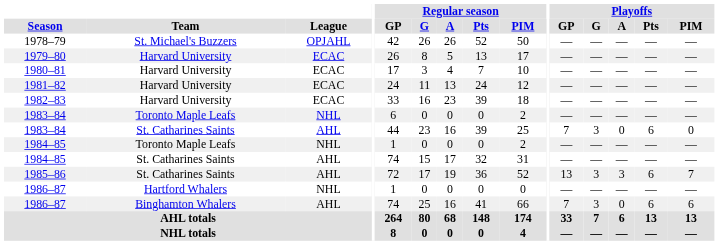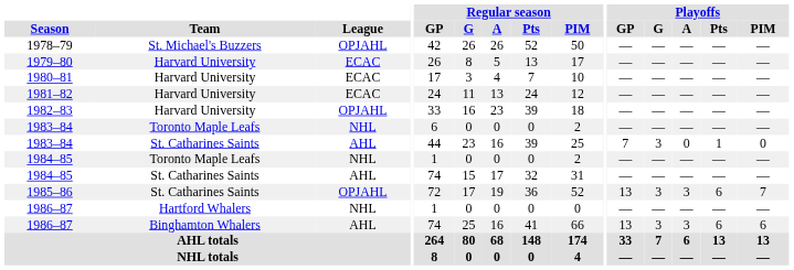1982–83 | League: ECAC -> OPJAHL
1983–84 / St. Catharines Saints | Playoffs / Pts: 6 -> 1
1985–86 | League: AHL -> OPJAHL
1986–87 / Binghamton Whalers | Playoffs / GP: 7 -> 13
1986–87 / Binghamton Whalers | Playoffs / A: 0 -> 3
